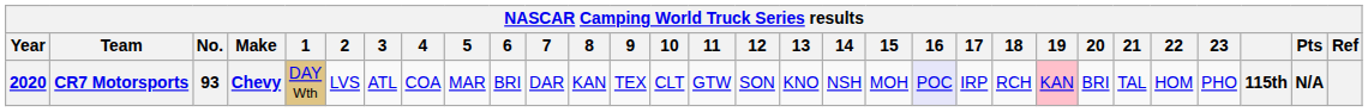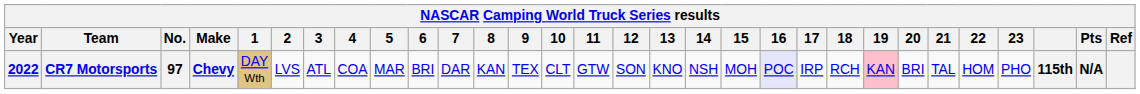CR7 Motorsports | Year: 2020 -> 2022
CR7 Motorsports | No.: 93 -> 97
